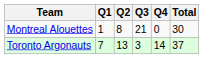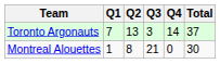rows swapped: Montreal Alouettes <-> Toronto Argonauts
